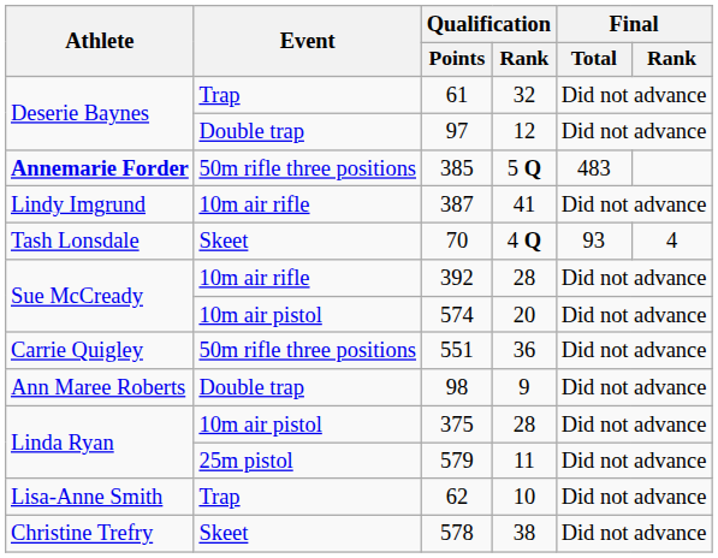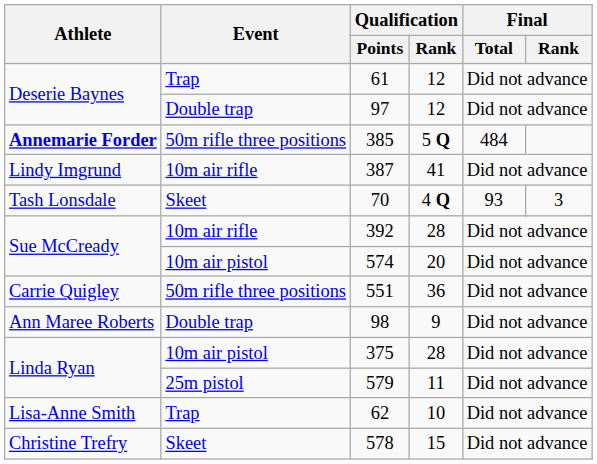61 | Qualification / Rank: 32 -> 12
385 | Final / Total: 483 -> 484
70 | Final / Rank: 4 -> 3
578 | Qualification / Rank: 38 -> 15
